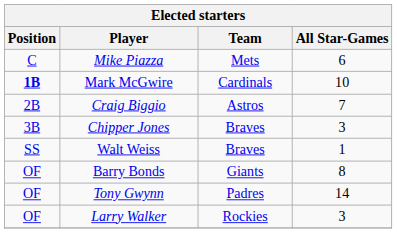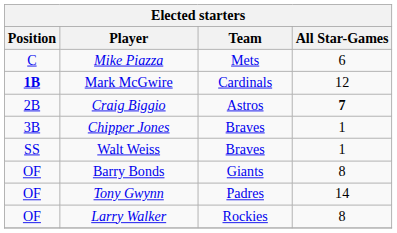Mark McGwire | All Star-Games: 10 -> 12
Craig Biggio | All Star-Games: normal -> bold
Chipper Jones | All Star-Games: 3 -> 1
Larry Walker | All Star-Games: 3 -> 8
